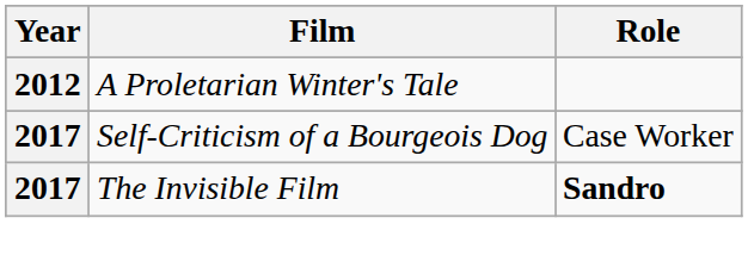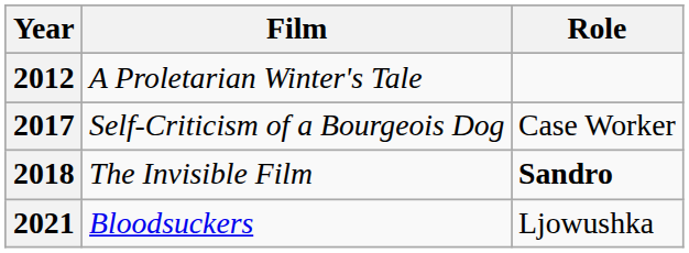The Invisible Film | Year: 2017 -> 2018
+ row: 2021 | Bloodsuckers | Ljowushka
